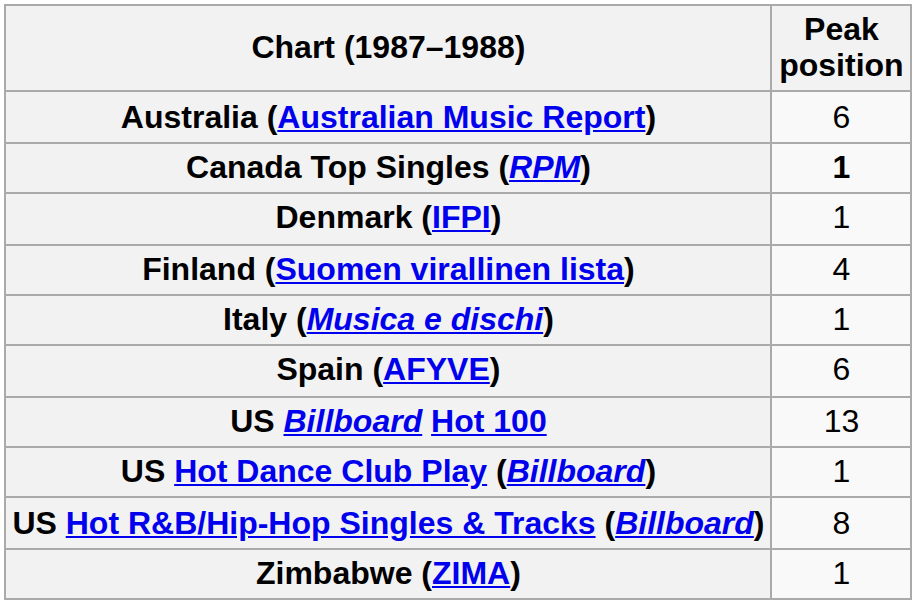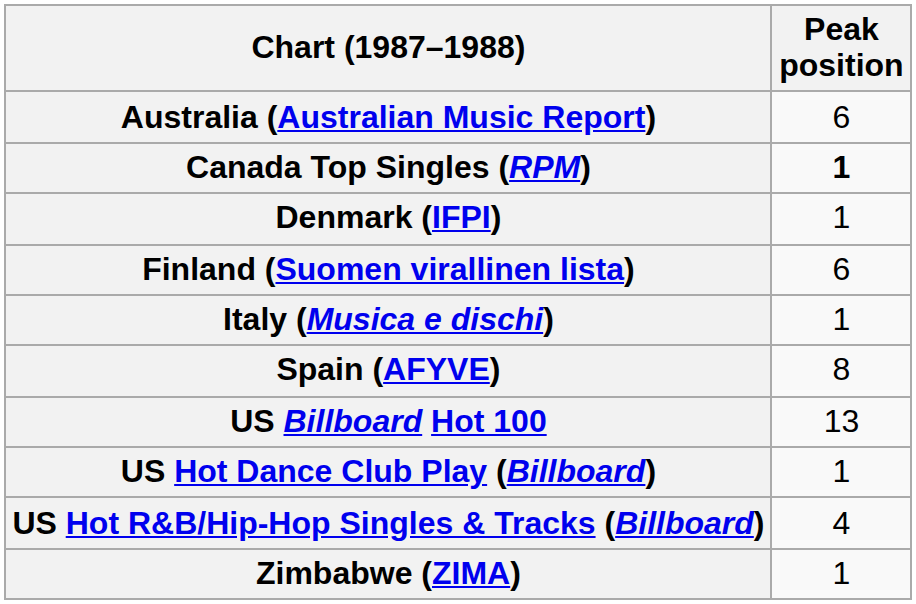Finland (Suomen virallinen lista) | Peak position: 4 -> 6
Spain (AFYVE) | Peak position: 6 -> 8
US Hot R&B/Hip-Hop Singles & Tracks (Billboard) | Peak position: 8 -> 4
